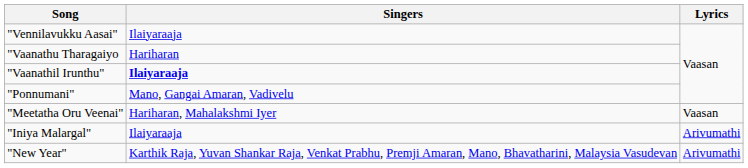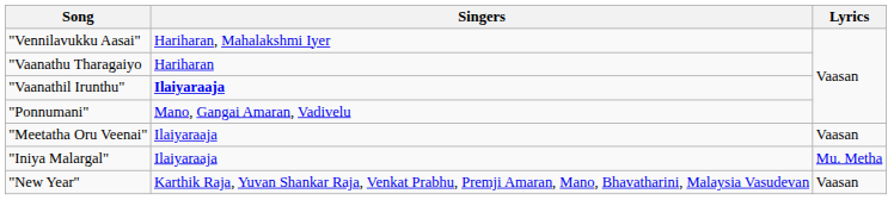"Vennilavukku Aasai" | Singers: Ilaiyaraaja -> Hariharan, Mahalakshmi Iyer
"Meetatha Oru Veenai" | Singers: Hariharan, Mahalakshmi Iyer -> Ilaiyaraaja
"Iniya Malargal" | Lyrics: Arivumathi -> Mu. Metha
"New Year" | Lyrics: Arivumathi -> Vaasan
